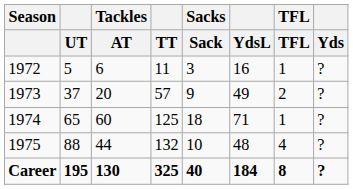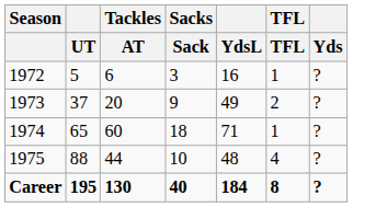- column: TT | 11 | 57 | 125 | 132 | 325
